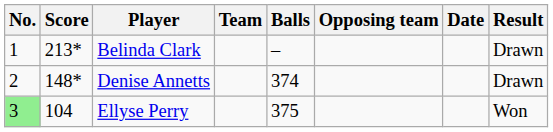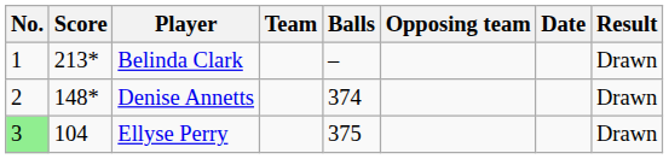Ellyse Perry | Result: Won -> Drawn
